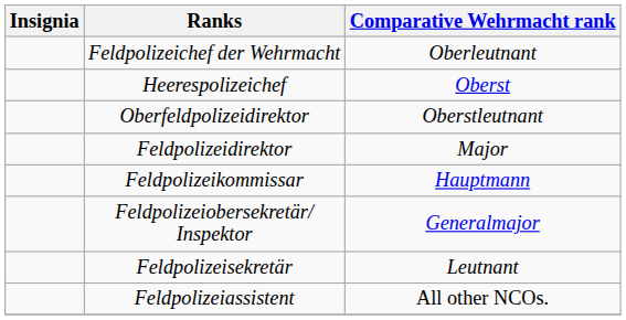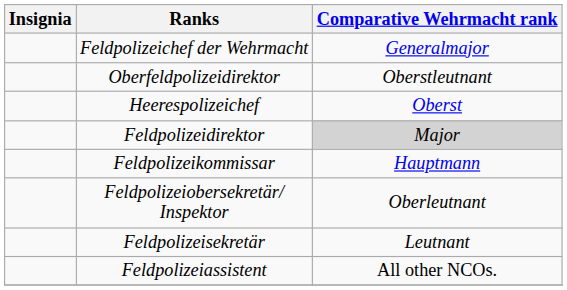Feldpolizeichef der Wehrmacht | Comparative Wehrmacht rank: Oberleutnant -> Generalmajor
rows swapped: Heerespolizeichef <-> Oberfeldpolizeidirektor
Feldpolizeidirektor | Comparative Wehrmacht rank: no background -> lightgrey background
Feldpolizeiobersekretär/ Inspektor | Comparative Wehrmacht rank: Generalmajor -> Oberleutnant
